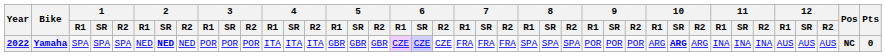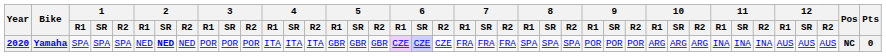Yamaha | Year: 2022 -> 2020
Yamaha | 10 / SR: bold -> normal
